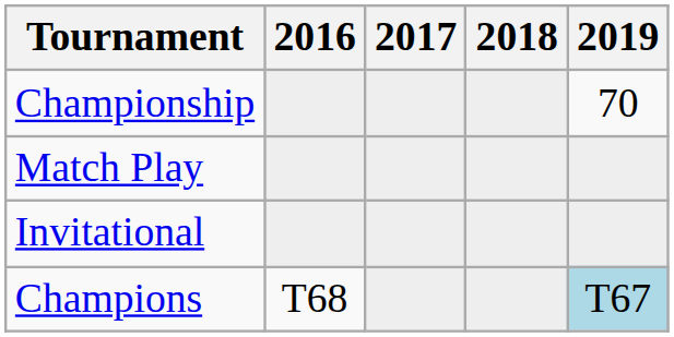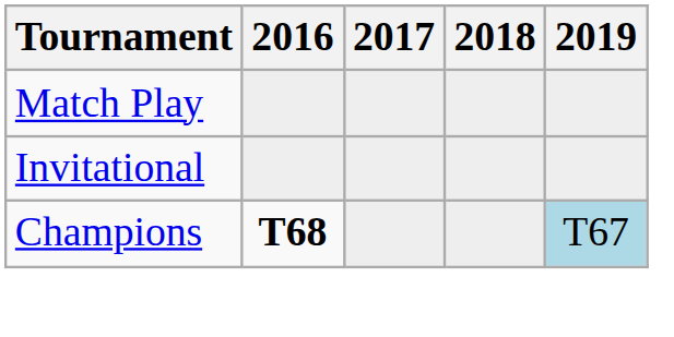- row: Championship | 70
Champions | 2016: normal -> bold
